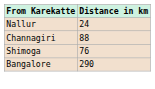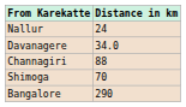+ row: Davanagere | 34.0
Shimoga | Distance in km: 76 -> 70
